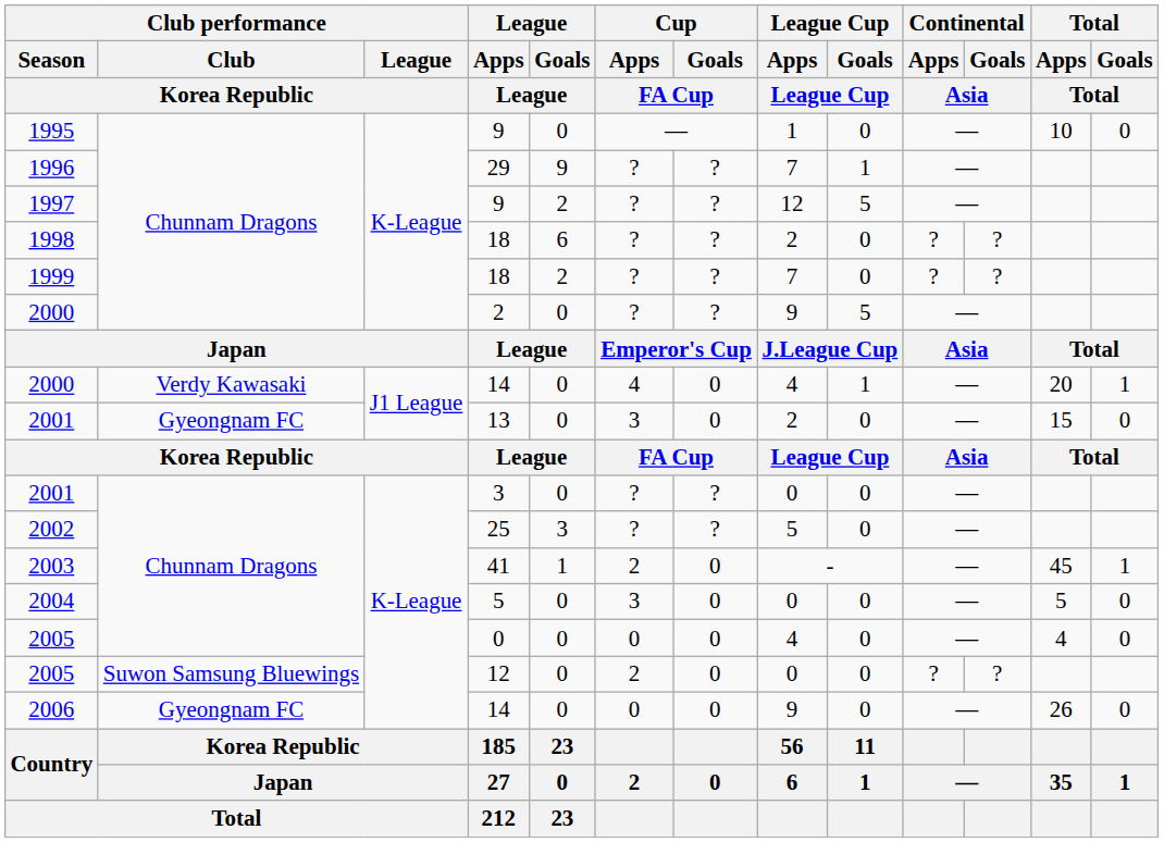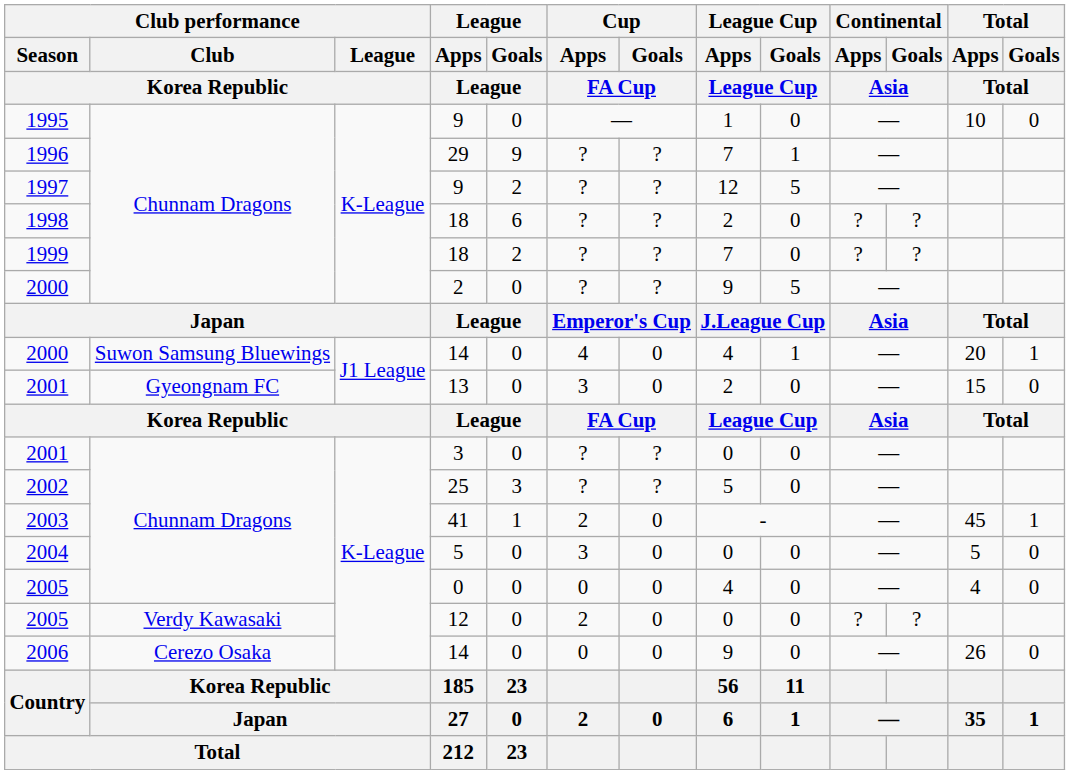2000 / 14 | Club performance / Club / Korea Republic: Verdy Kawasaki -> Suwon Samsung Bluewings
2005 / 12 | Club performance / Club / Korea Republic: Suwon Samsung Bluewings -> Verdy Kawasaki
2006 | Club performance / Club / Korea Republic: Gyeongnam FC -> Cerezo Osaka
